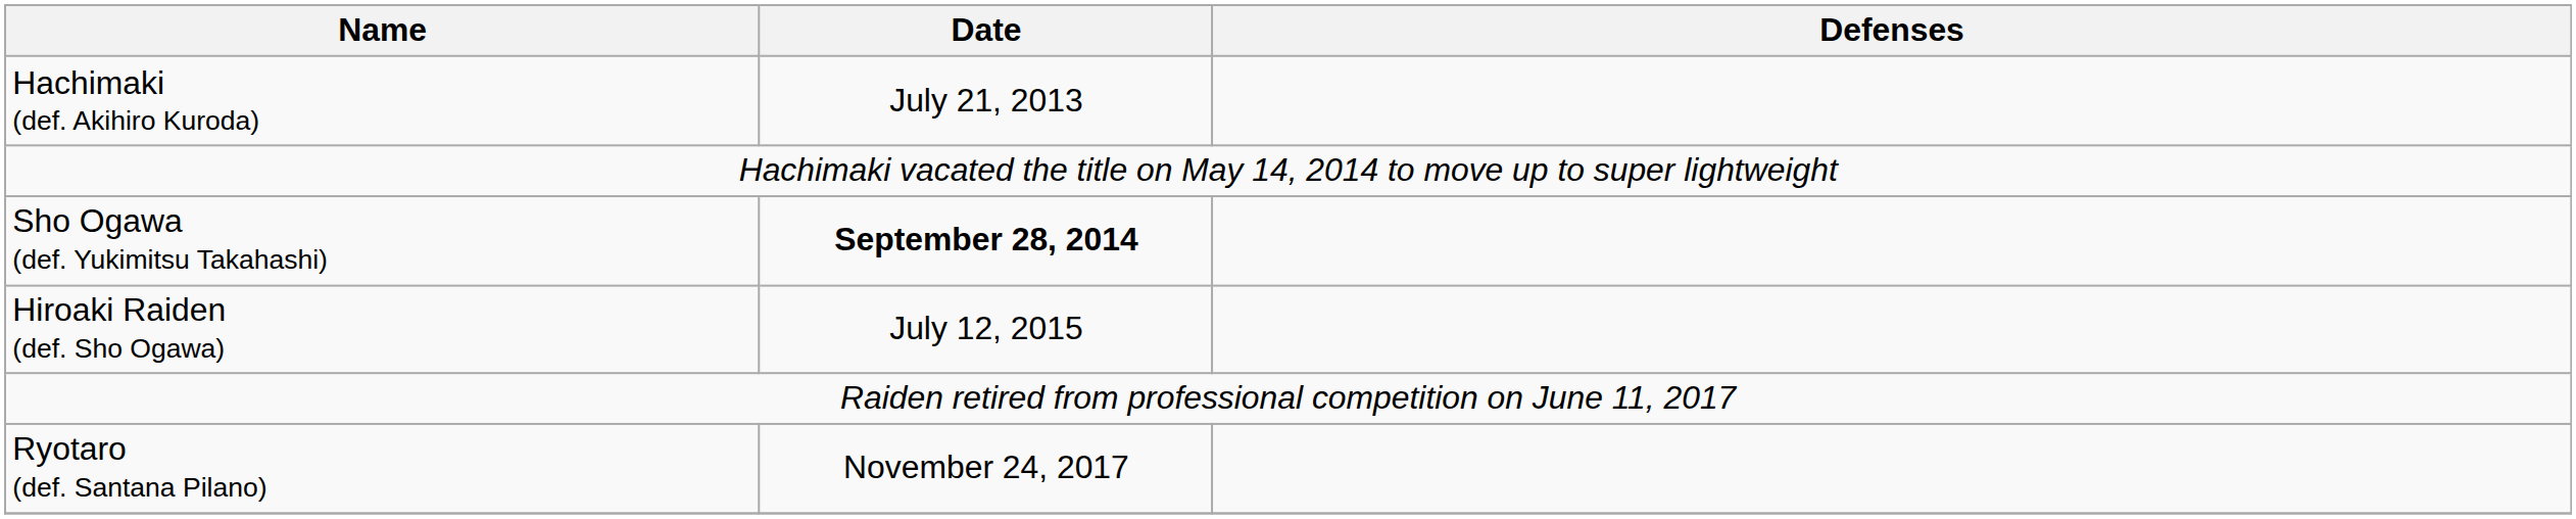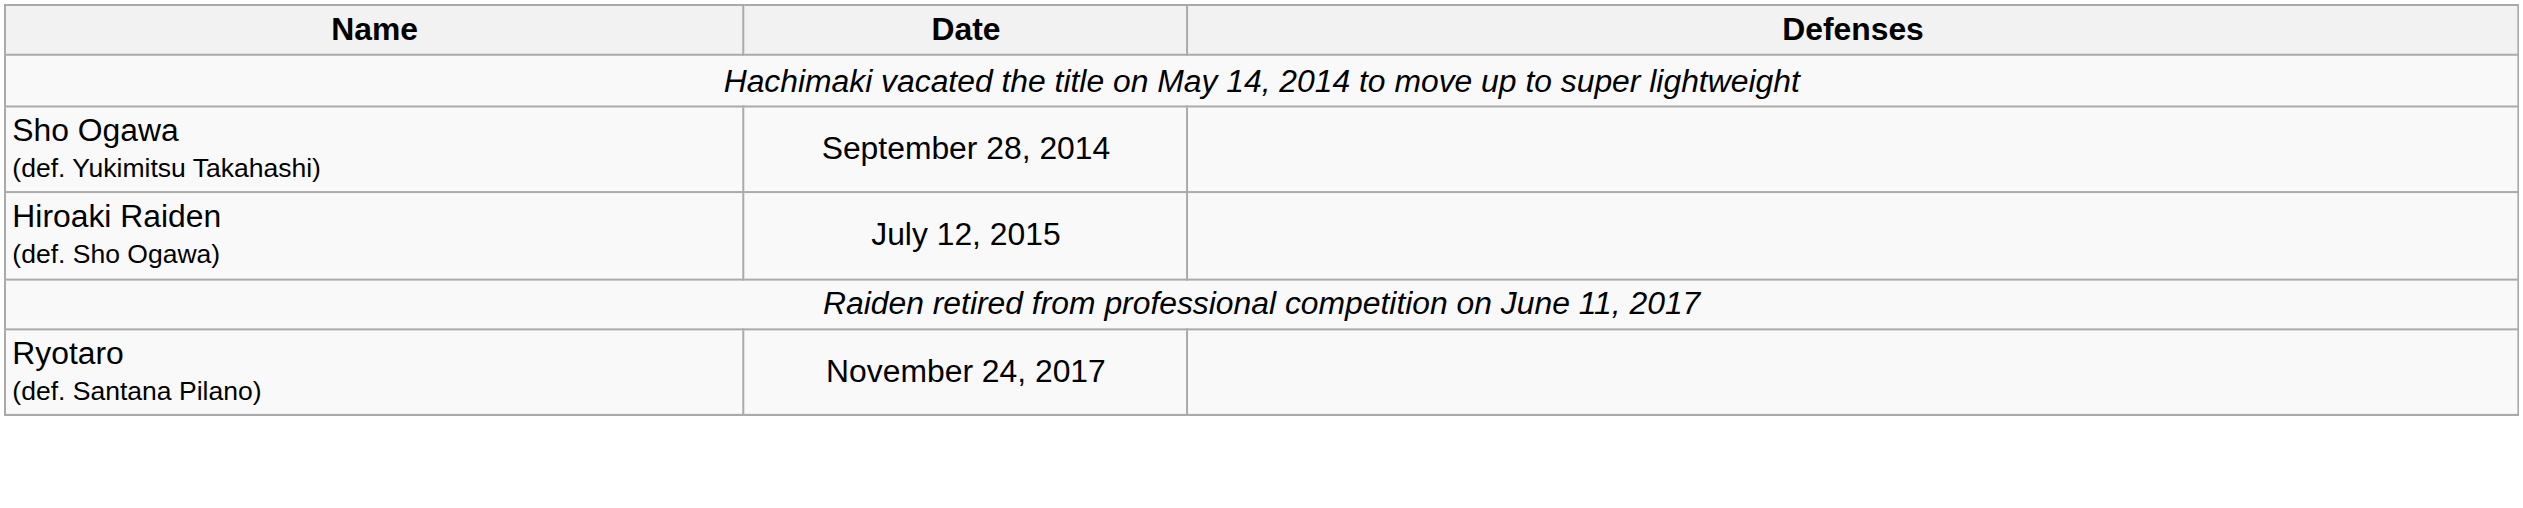- row: Hachimaki (def. Akihiro Kuroda) | July 21, 2013
Sho Ogawa (def. Yukimitsu Takahashi) | Date: bold -> normal
